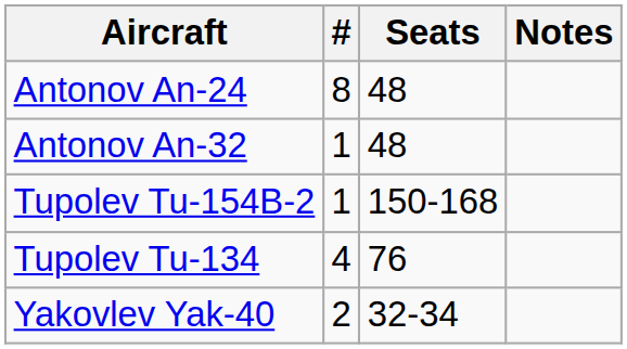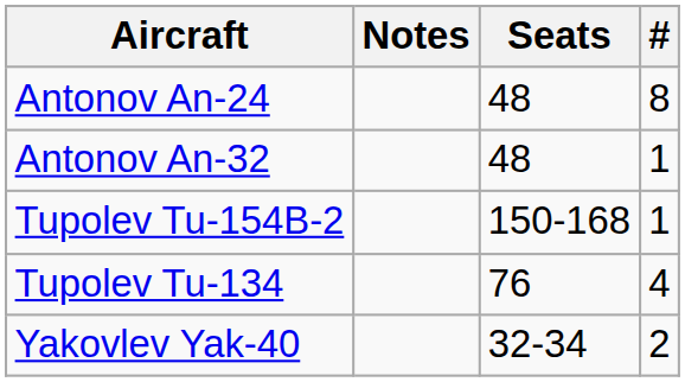columns swapped: # <-> Notes
